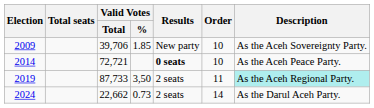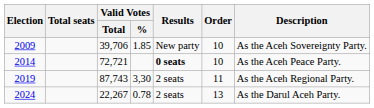2019 | Valid Votes / Total: 87,733 -> 87,743
2019 | Valid Votes / %: 3,50 -> 3,30
2019 | Description: paleturquoise background -> no background
2024 | Valid Votes / Total: 22,662 -> 22,267
2024 | Valid Votes / %: 0.73 -> 0.78
2024 | Order: 14 -> 13
